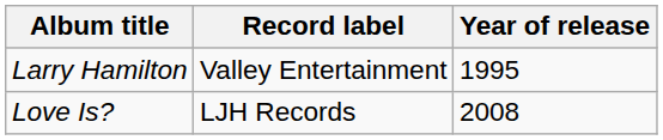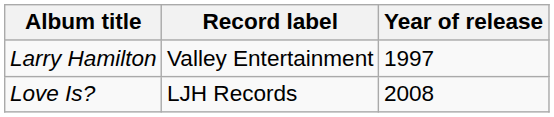Larry Hamilton | Year of release: 1995 -> 1997
